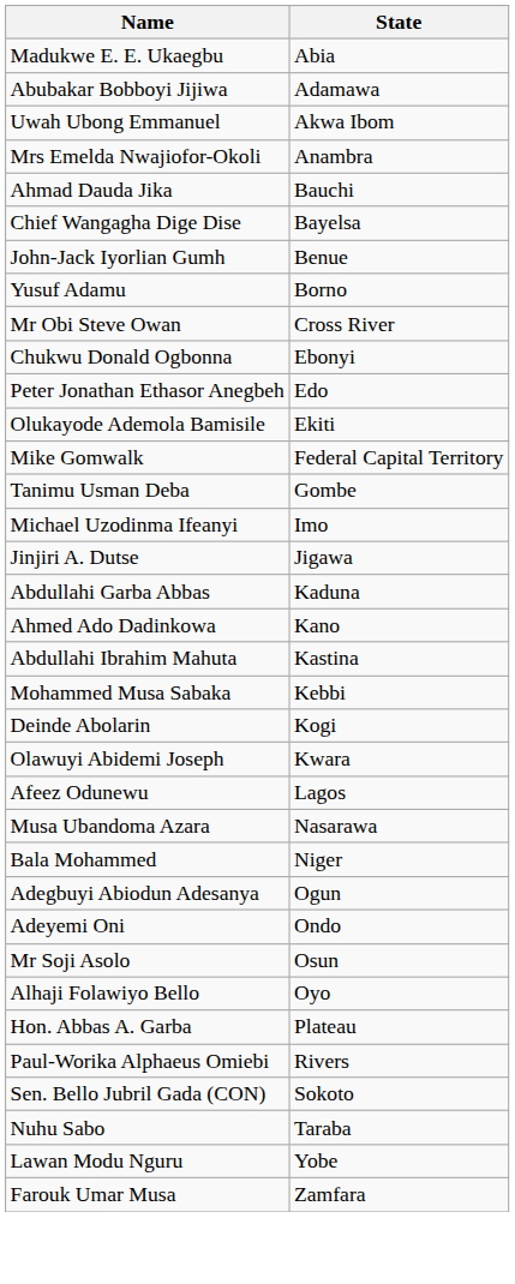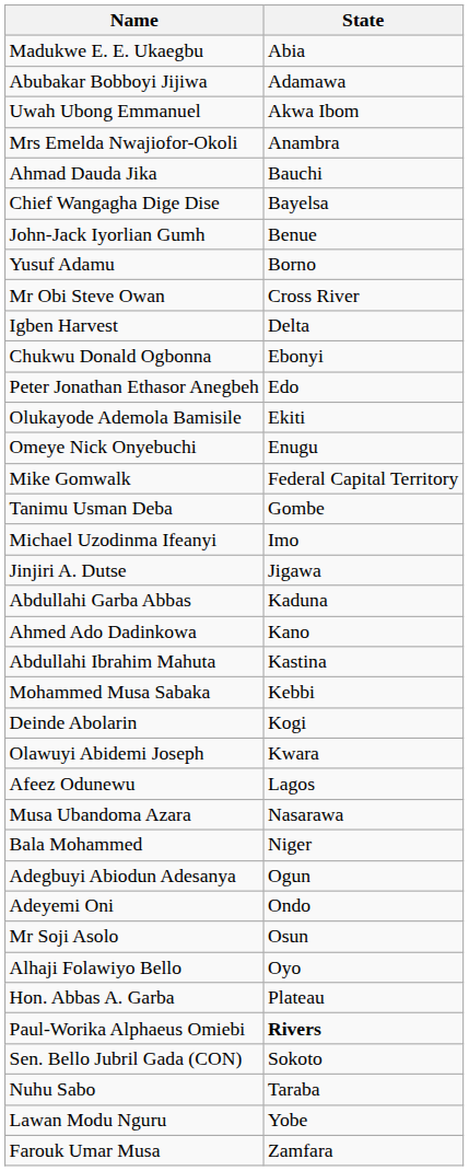+ row: Igben Harvest | Delta
+ row: Omeye Nick Onyebuchi | Enugu
Paul-Worika Alphaeus Omiebi | State: normal -> bold
